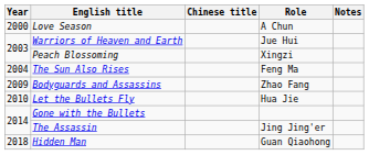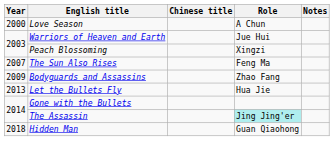The Sun Also Rises | Year: 2004 -> 2007
Let the Bullets Fly | Year: 2010 -> 2013
The Assassin | Role: no background -> paleturquoise background
